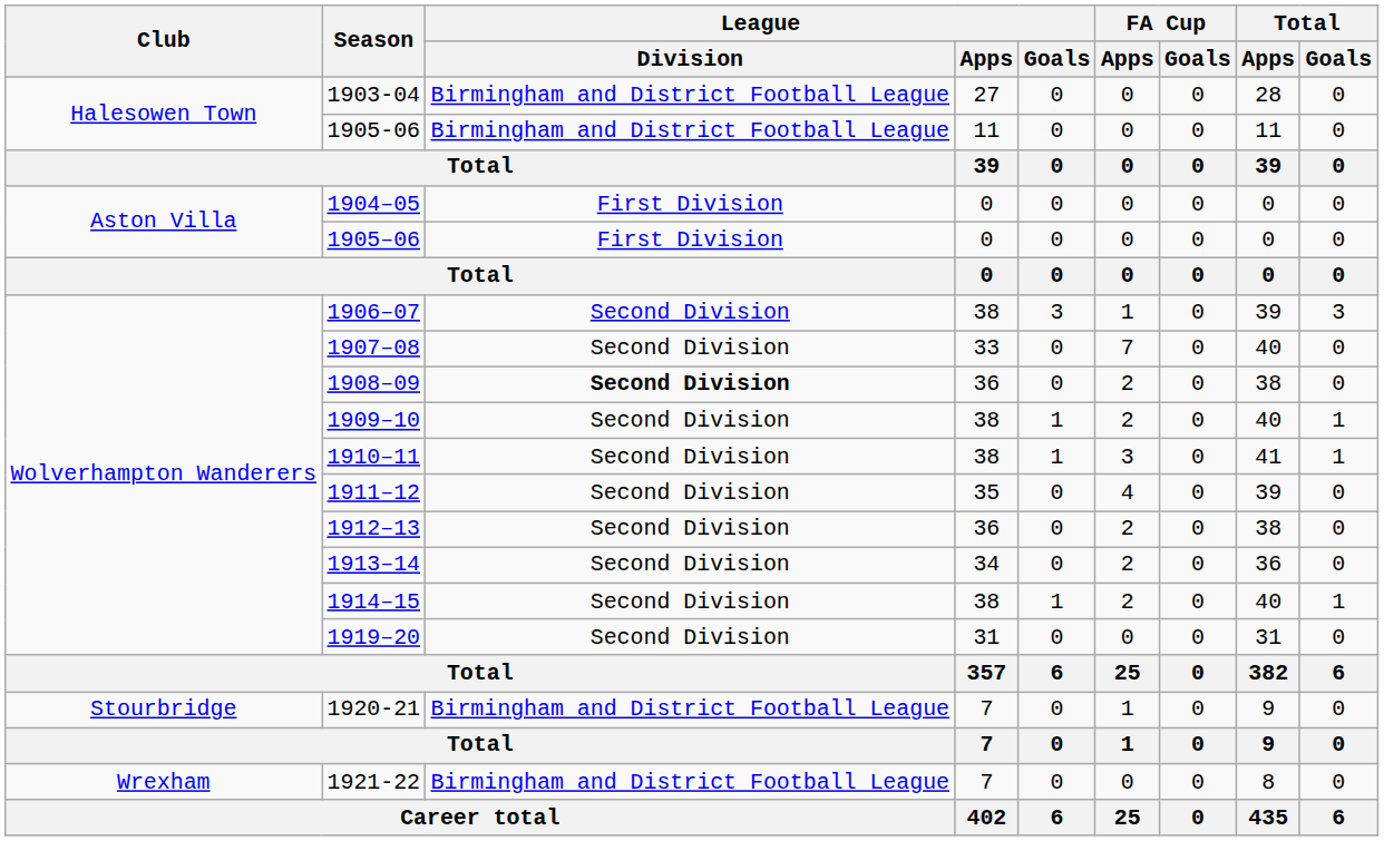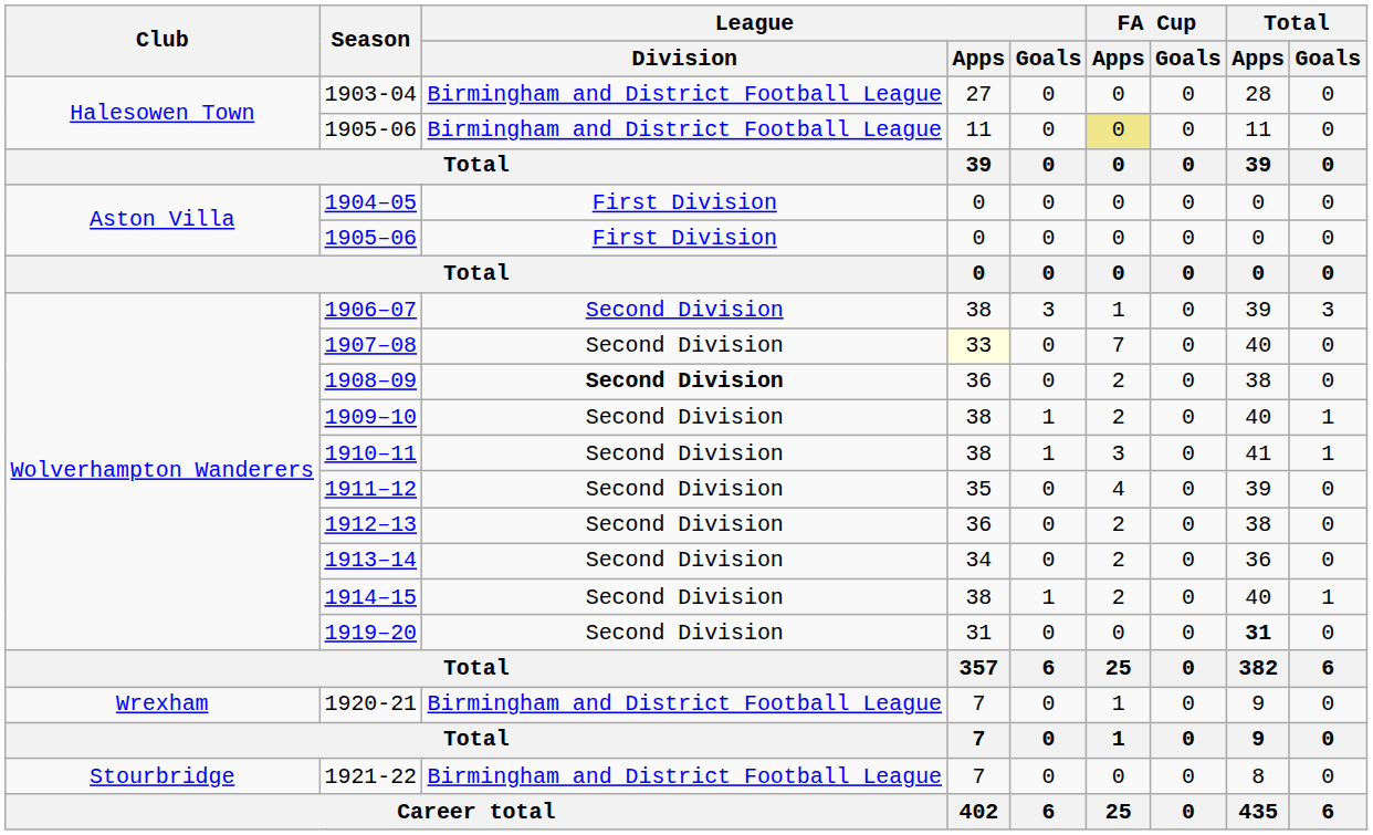1905-06 | FA Cup / Apps: no background -> khaki background
1907–08 | League / Apps: no background -> lightyellow background
1919–20 | Total / Apps: normal -> bold
1920-21 | Club: Stourbridge -> Wrexham
1921-22 | Club: Wrexham -> Stourbridge
